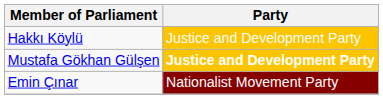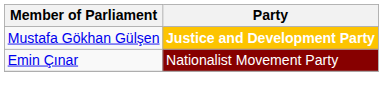- row: Hakkı Köylü | Justice and Development Party
